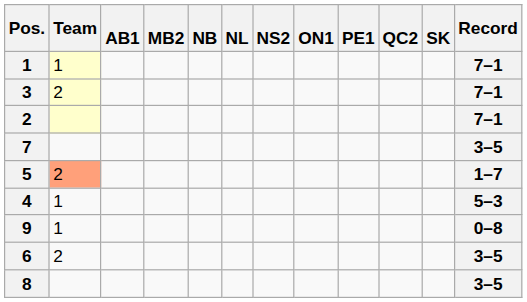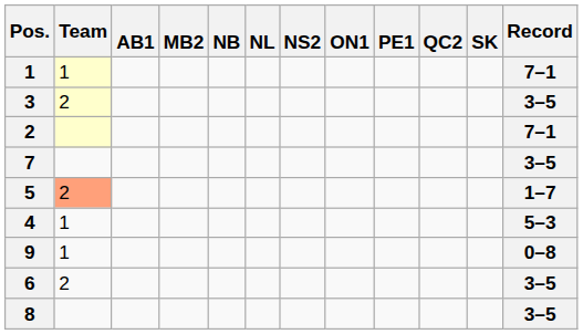3 | Record: 7–1 -> 3–5
